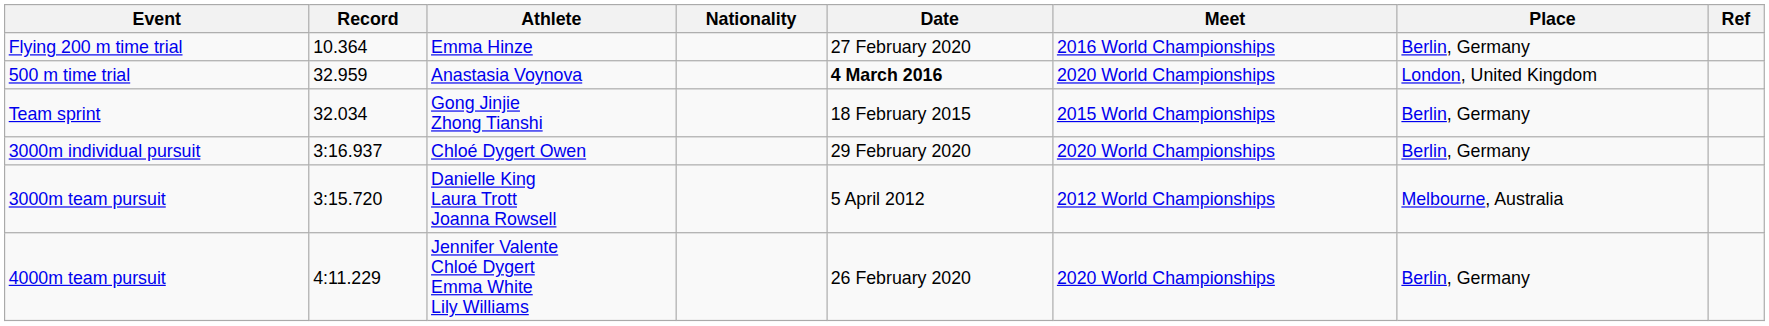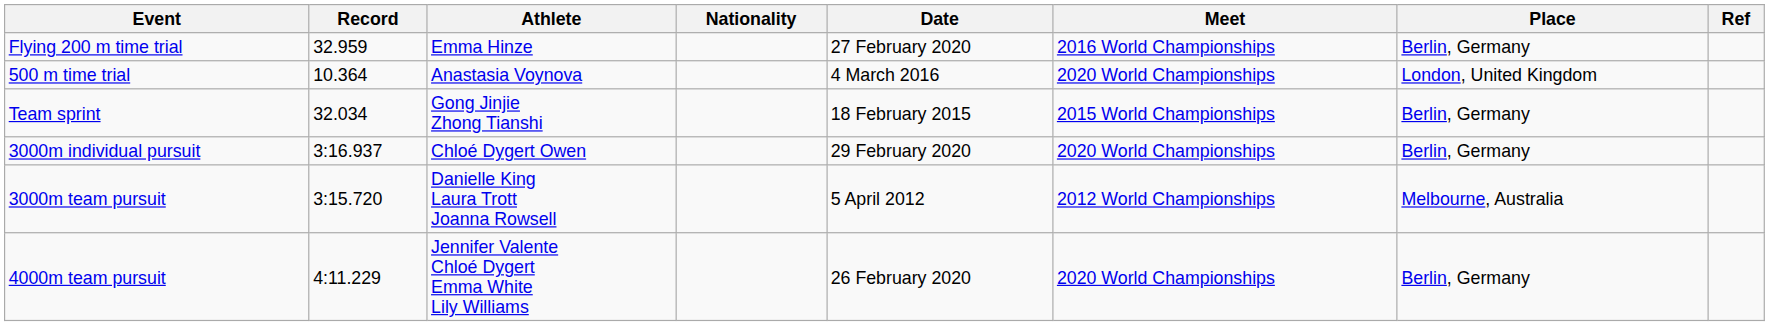Flying 200 m time trial | Record: 10.364 -> 32.959
500 m time trial | Record: 32.959 -> 10.364
500 m time trial | Date: bold -> normal
